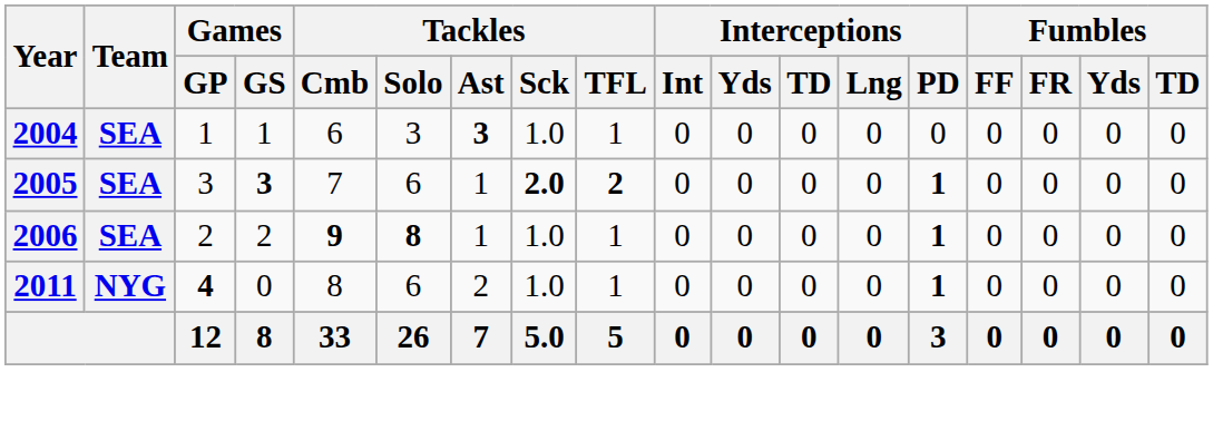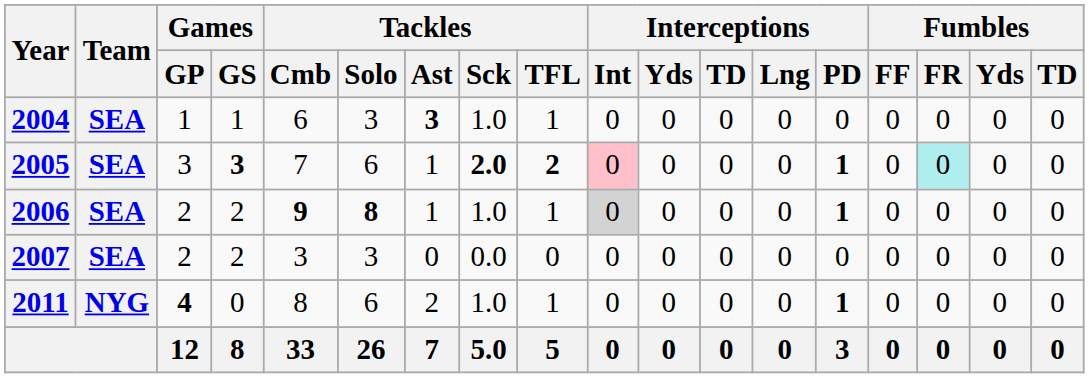2005 | Interceptions / Int: no background -> pink background
2005 | Fumbles / FR: no background -> paleturquoise background
2006 | Interceptions / Int: no background -> lightgrey background
+ row: 2007 | SEA | 2 | 2 | 3 | 3 | 0 | 0.0 | 0 | 0 | 0 | 0 | 0 | 0 | 0 | 0 | 0 | 0
